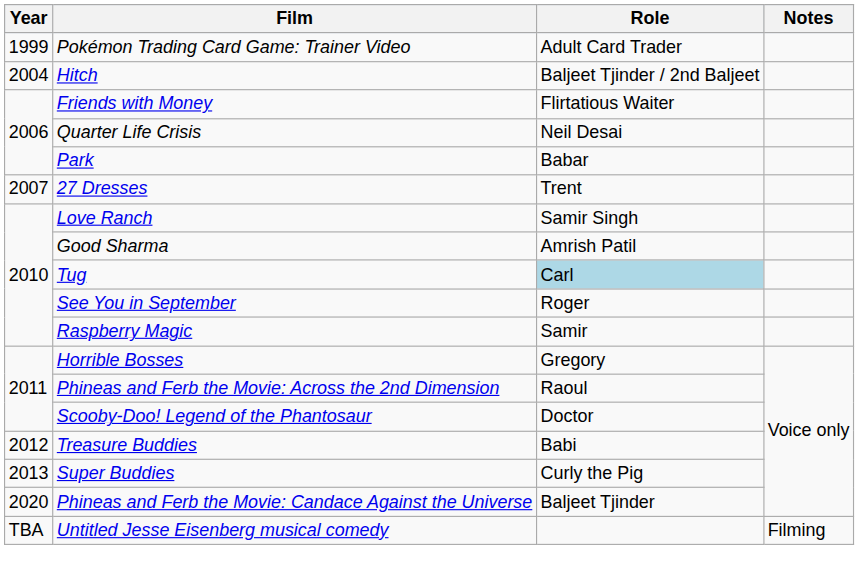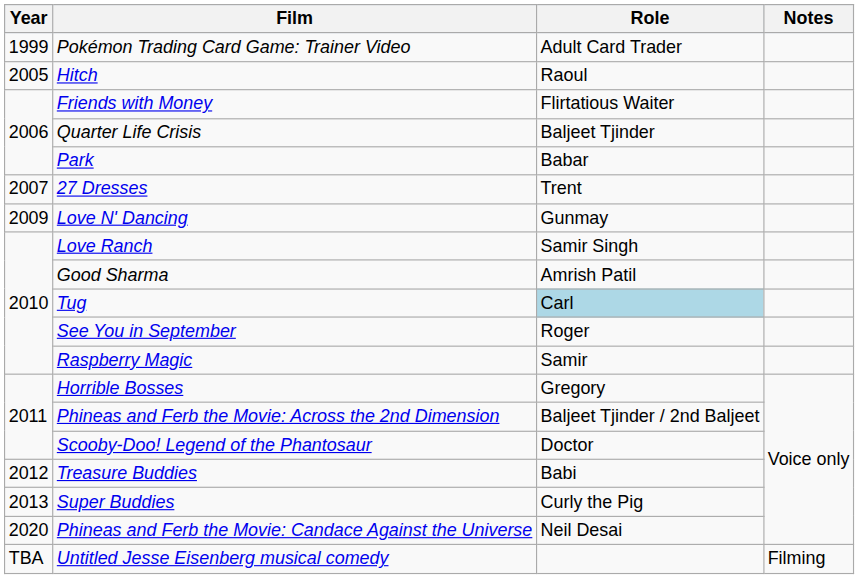Hitch | Year: 2004 -> 2005
Hitch | Role: Baljeet Tjinder / 2nd Baljeet -> Raoul
Quarter Life Crisis | Role: Neil Desai -> Baljeet Tjinder
+ row: 2009 | Love N' Dancing | Gunmay
Phineas and Ferb the Movie: Across the 2nd Dimension | Role: Raoul -> Baljeet Tjinder / 2nd Baljeet
Phineas and Ferb the Movie: Candace Against the Universe | Role: Baljeet Tjinder -> Neil Desai
